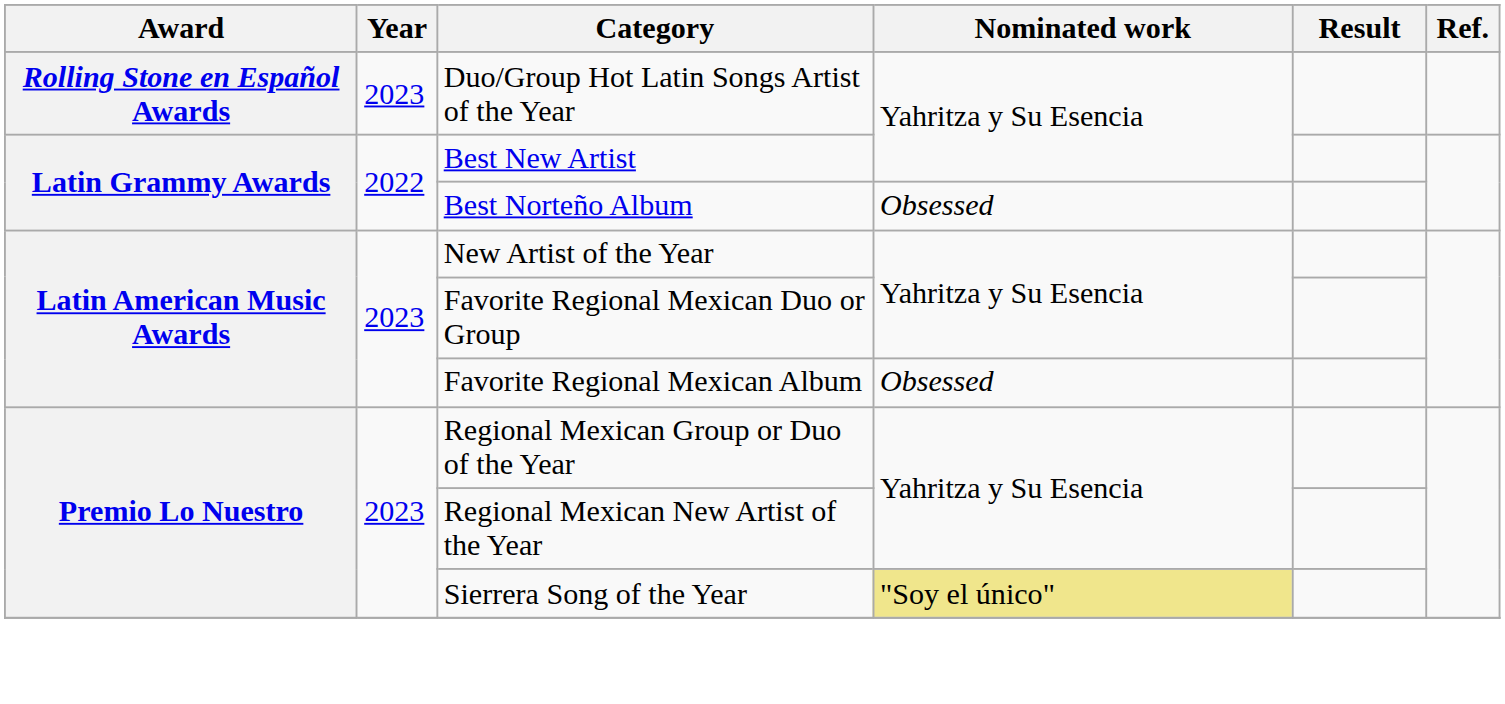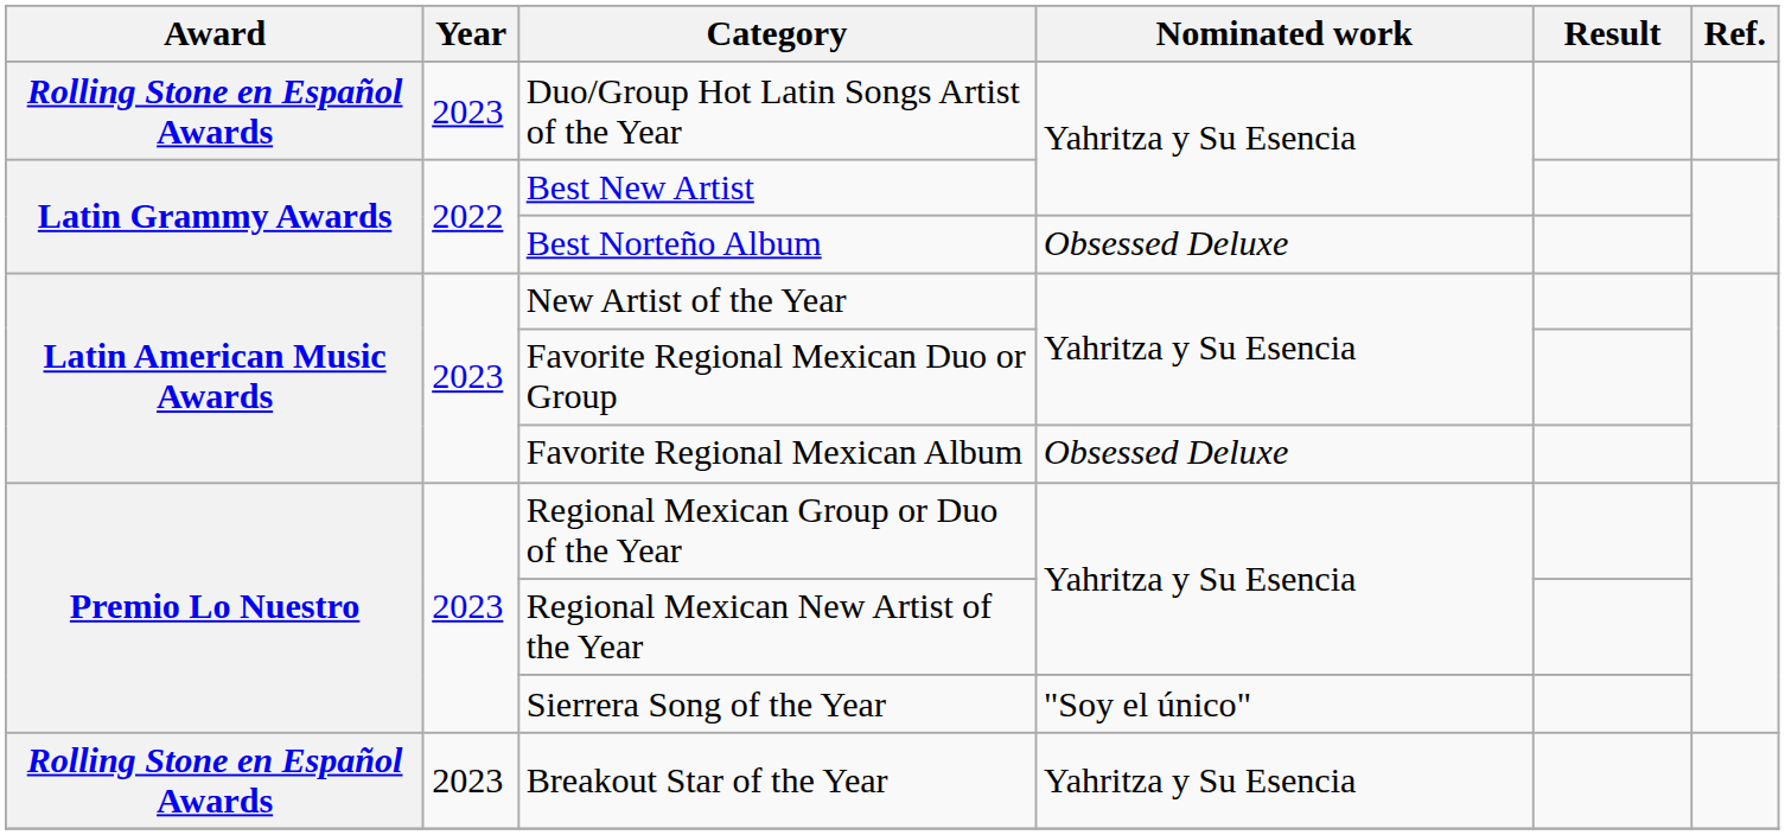Best Norteño Album | Nominated work: Obsessed -> Obsessed Deluxe
Favorite Regional Mexican Album | Nominated work: Obsessed -> Obsessed Deluxe
Sierrera Song of the Year | Nominated work: khaki background -> no background
+ row: Rolling Stone en Español Awards | 2023 | Breakout Star of the Year | Yahritza y Su Esencia
